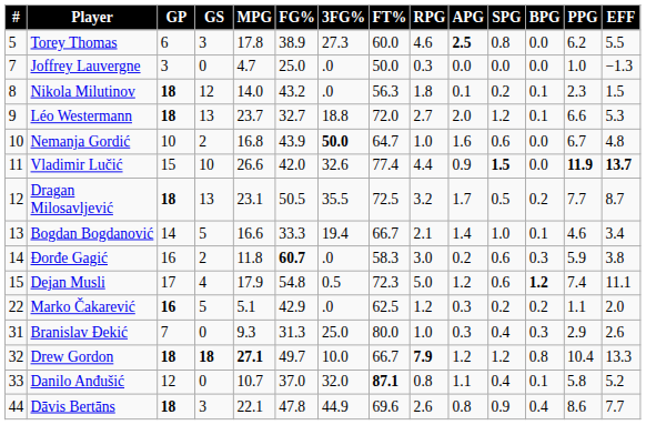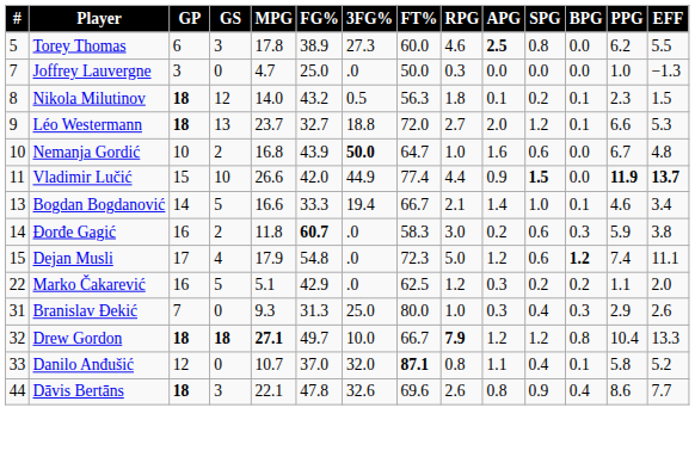Nikola Milutinov | 3FG%: .0 -> 0.5
Vladimir Lučić | 3FG%: 32.6 -> 44.9
- row: 12 | Dragan Milosavljević | 18 | 13 | 23.1 | 50.5 | 35.5 | 72.5 | 3.2 | 1.7 | 0.5 | 0.2 | 7.7 | 8.7
Dejan Musli | 3FG%: 0.5 -> .0
Marko Čakarević | GP: bold -> normal
Dāvis Bertāns | 3FG%: 44.9 -> 32.6
